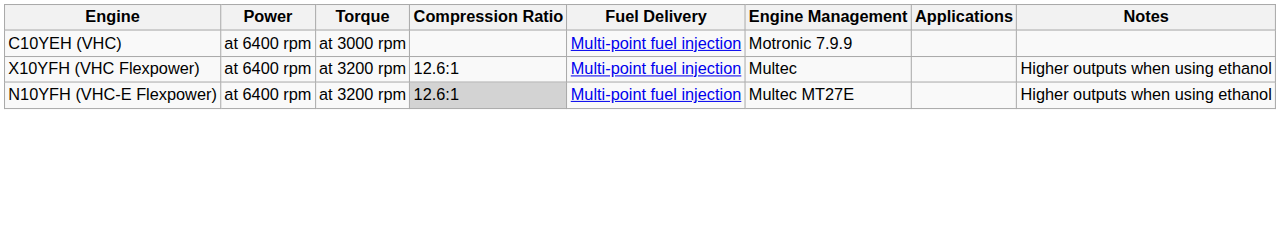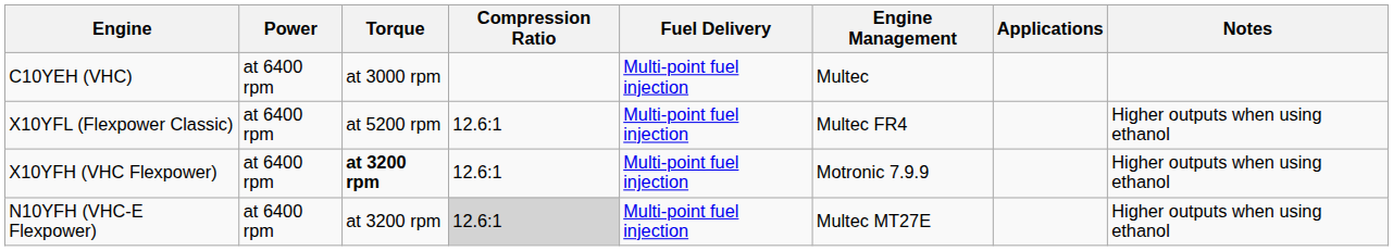C10YEH (VHC) | Engine Management: Motronic 7.9.9 -> Multec
+ row: X10YFL (Flexpower Classic) | at 6400 rpm | at 5200 rpm | 12.6:1 | Multi-point fuel injection | Multec FR4 | Higher outputs when using ethanol
X10YFH (VHC Flexpower) | Torque: normal -> bold
X10YFH (VHC Flexpower) | Engine Management: Multec -> Motronic 7.9.9
